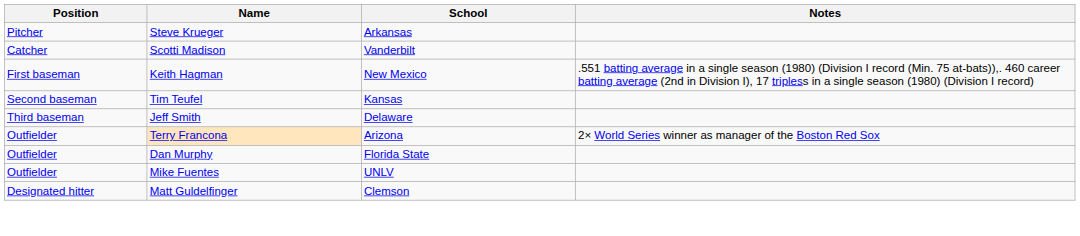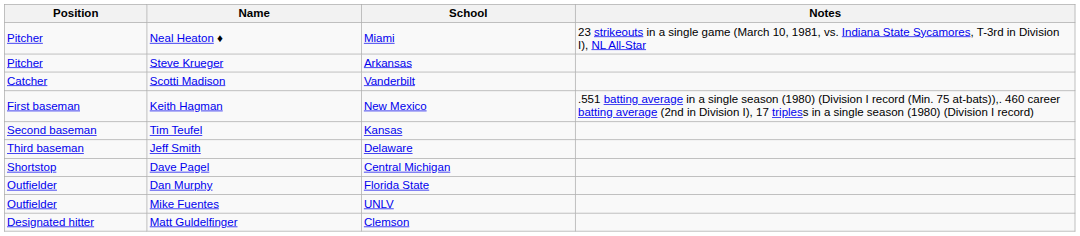+ row: Pitcher | Neal Heaton ♦ | Miami | 23 strikeouts in a single game (March 10, 1981, vs. Indiana State Sycamores, T-3rd in Division I), NL All-Star
+ row: Shortstop | Dave Pagel | Central Michigan
- row: Outfielder | Terry Francona | Arizona | 2× World Series winner as manager of the Boston Red Sox
